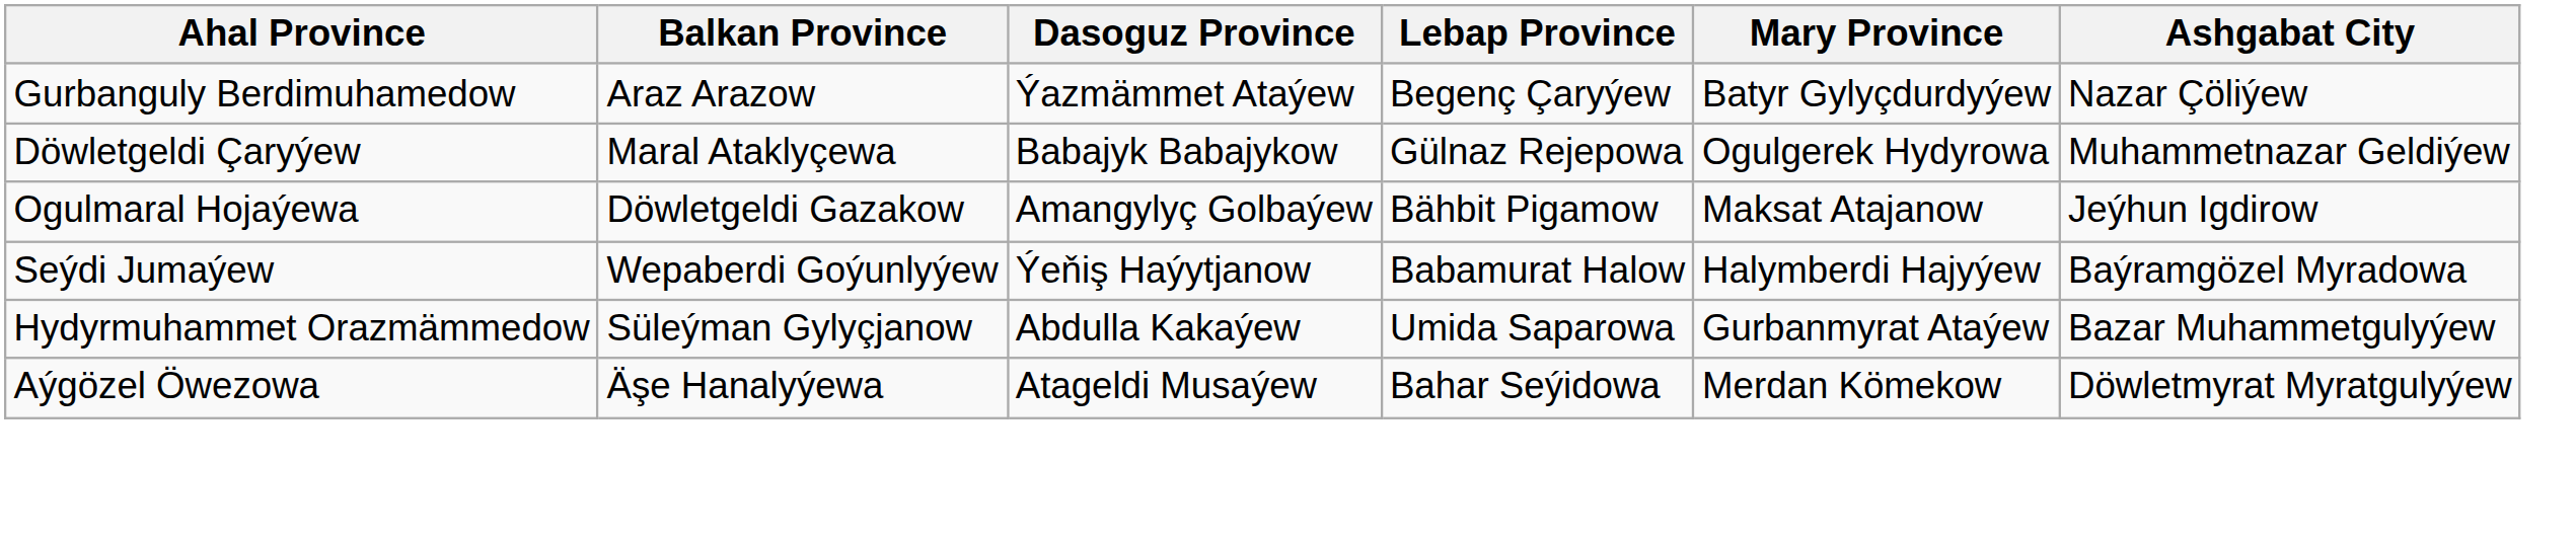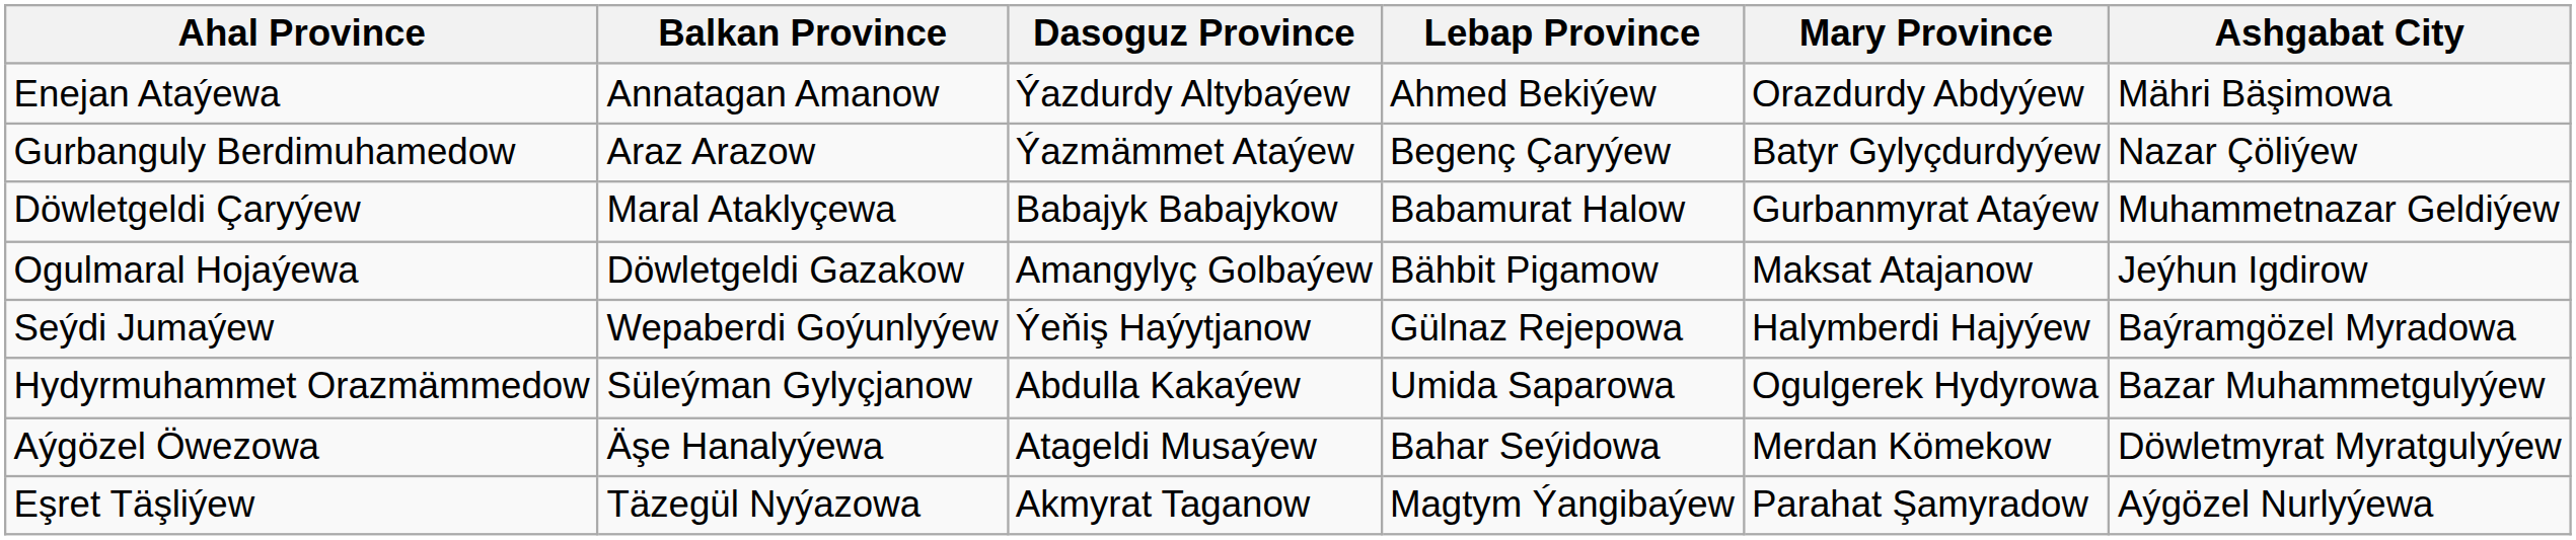+ row: Enejan Ataýewa | Annatagan Amanow | Ýazdurdy Altybaýew | Ahmed Bekiýew | Orazdurdy Abdyýew | Mähri Bäşimowa
Döwletgeldi Çaryýew | Lebap Province: Gülnaz Rejepowa -> Babamurat Halow
Döwletgeldi Çaryýew | Mary Province: Ogulgerek Hydyrowa -> Gurbanmyrat Ataýew
Seýdi Jumaýew | Lebap Province: Babamurat Halow -> Gülnaz Rejepowa
Hydyrmuhammet Orazmämmedow | Mary Province: Gurbanmyrat Ataýew -> Ogulgerek Hydyrowa
+ row: Eşret Täşliýew | Täzegül Nyýazowa | Akmyrat Taganow | Magtym Ýangibaýew | Parahat Şamyradow | Aýgözel Nurlyýewa
